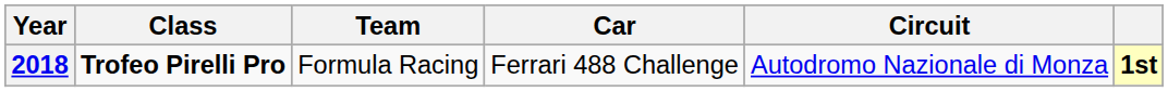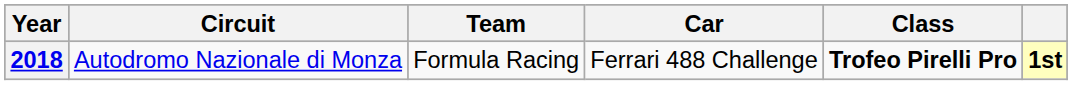columns swapped: Class <-> Circuit
